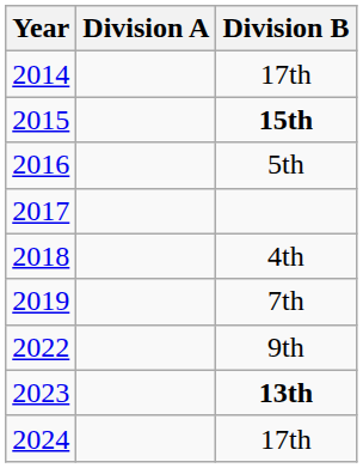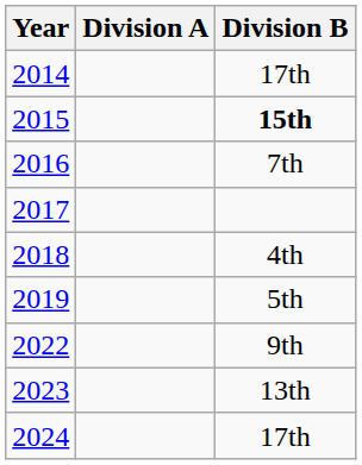2016 | Division B: 5th -> 7th
2019 | Division B: 7th -> 5th
2023 | Division B: bold -> normal
